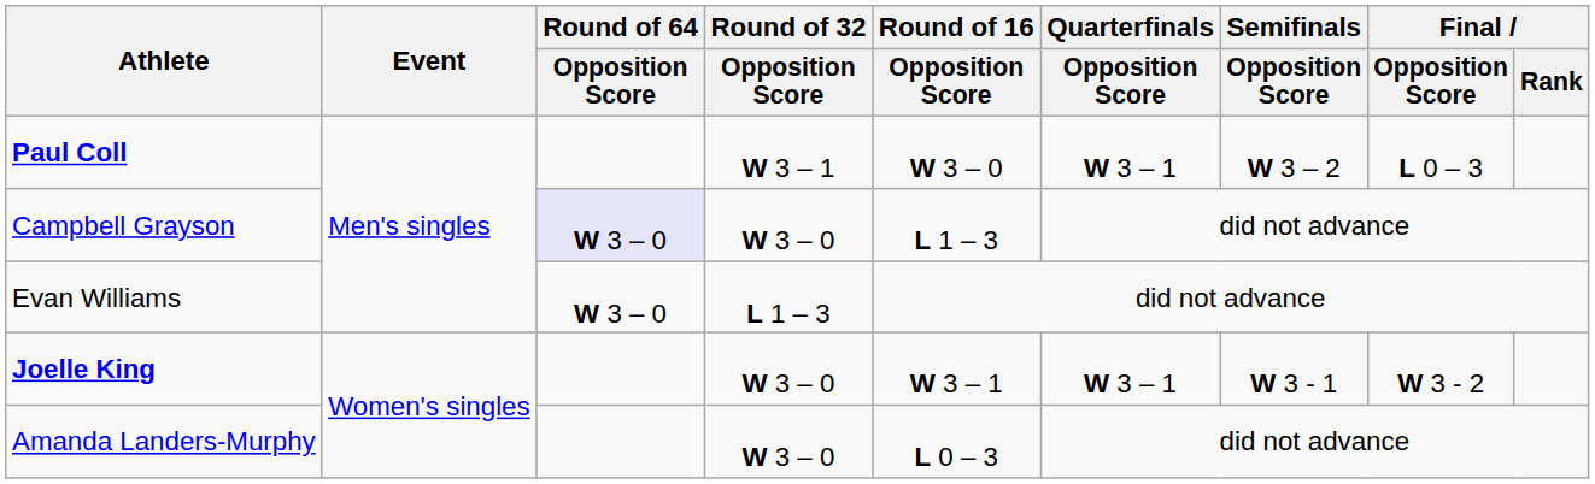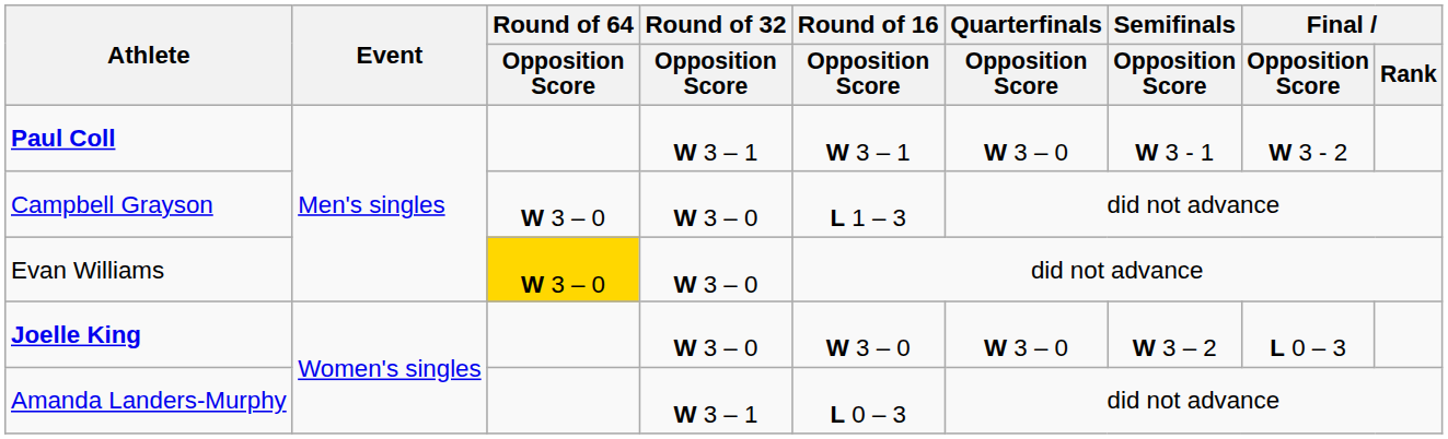Paul Coll | Round of 16 / Opposition Score: W 3 – 0 -> W 3 – 1
Paul Coll | Quarterfinals / Opposition Score: W 3 – 1 -> W 3 – 0
Paul Coll | Semifinals / Opposition Score: W 3 – 2 -> W 3 - 1
Paul Coll | Final / Opposition Score: L 0 – 3 -> W 3 - 2
Campbell Grayson | Round of 64 / Opposition Score: lavender background -> no background
Evan Williams | Round of 64 / Opposition Score: no background -> gold background
Evan Williams | Round of 32 / Opposition Score: L 1 – 3 -> W 3 – 0
Joelle King | Round of 16 / Opposition Score: W 3 – 1 -> W 3 – 0
Joelle King | Quarterfinals / Opposition Score: W 3 – 1 -> W 3 – 0
Joelle King | Semifinals / Opposition Score: W 3 - 1 -> W 3 – 2
Joelle King | Final / Opposition Score: W 3 - 2 -> L 0 – 3
Amanda Landers-Murphy | Round of 32 / Opposition Score: W 3 – 0 -> W 3 – 1
